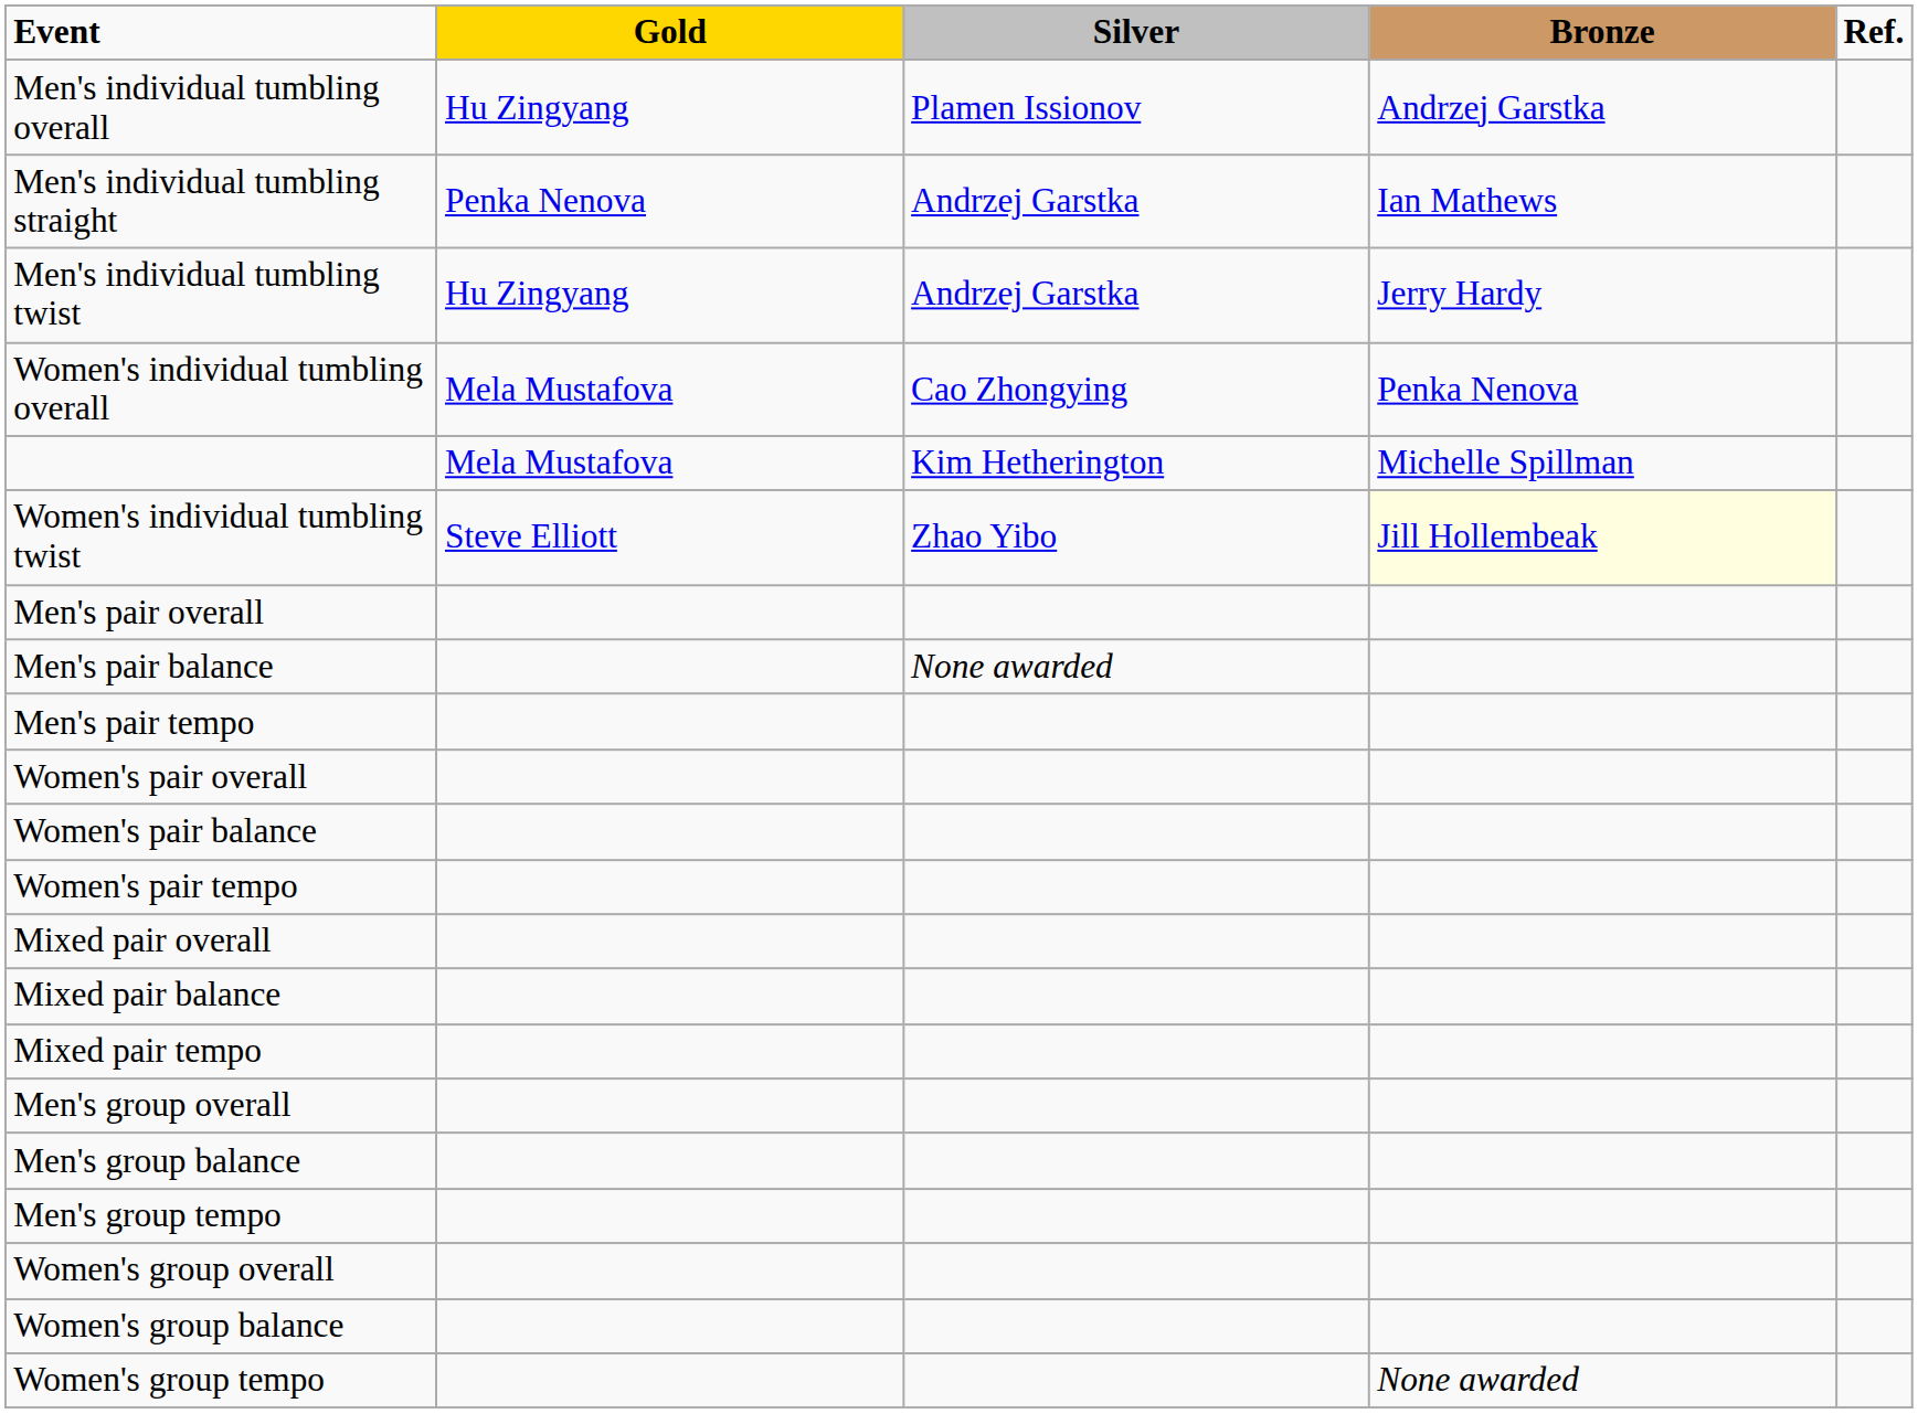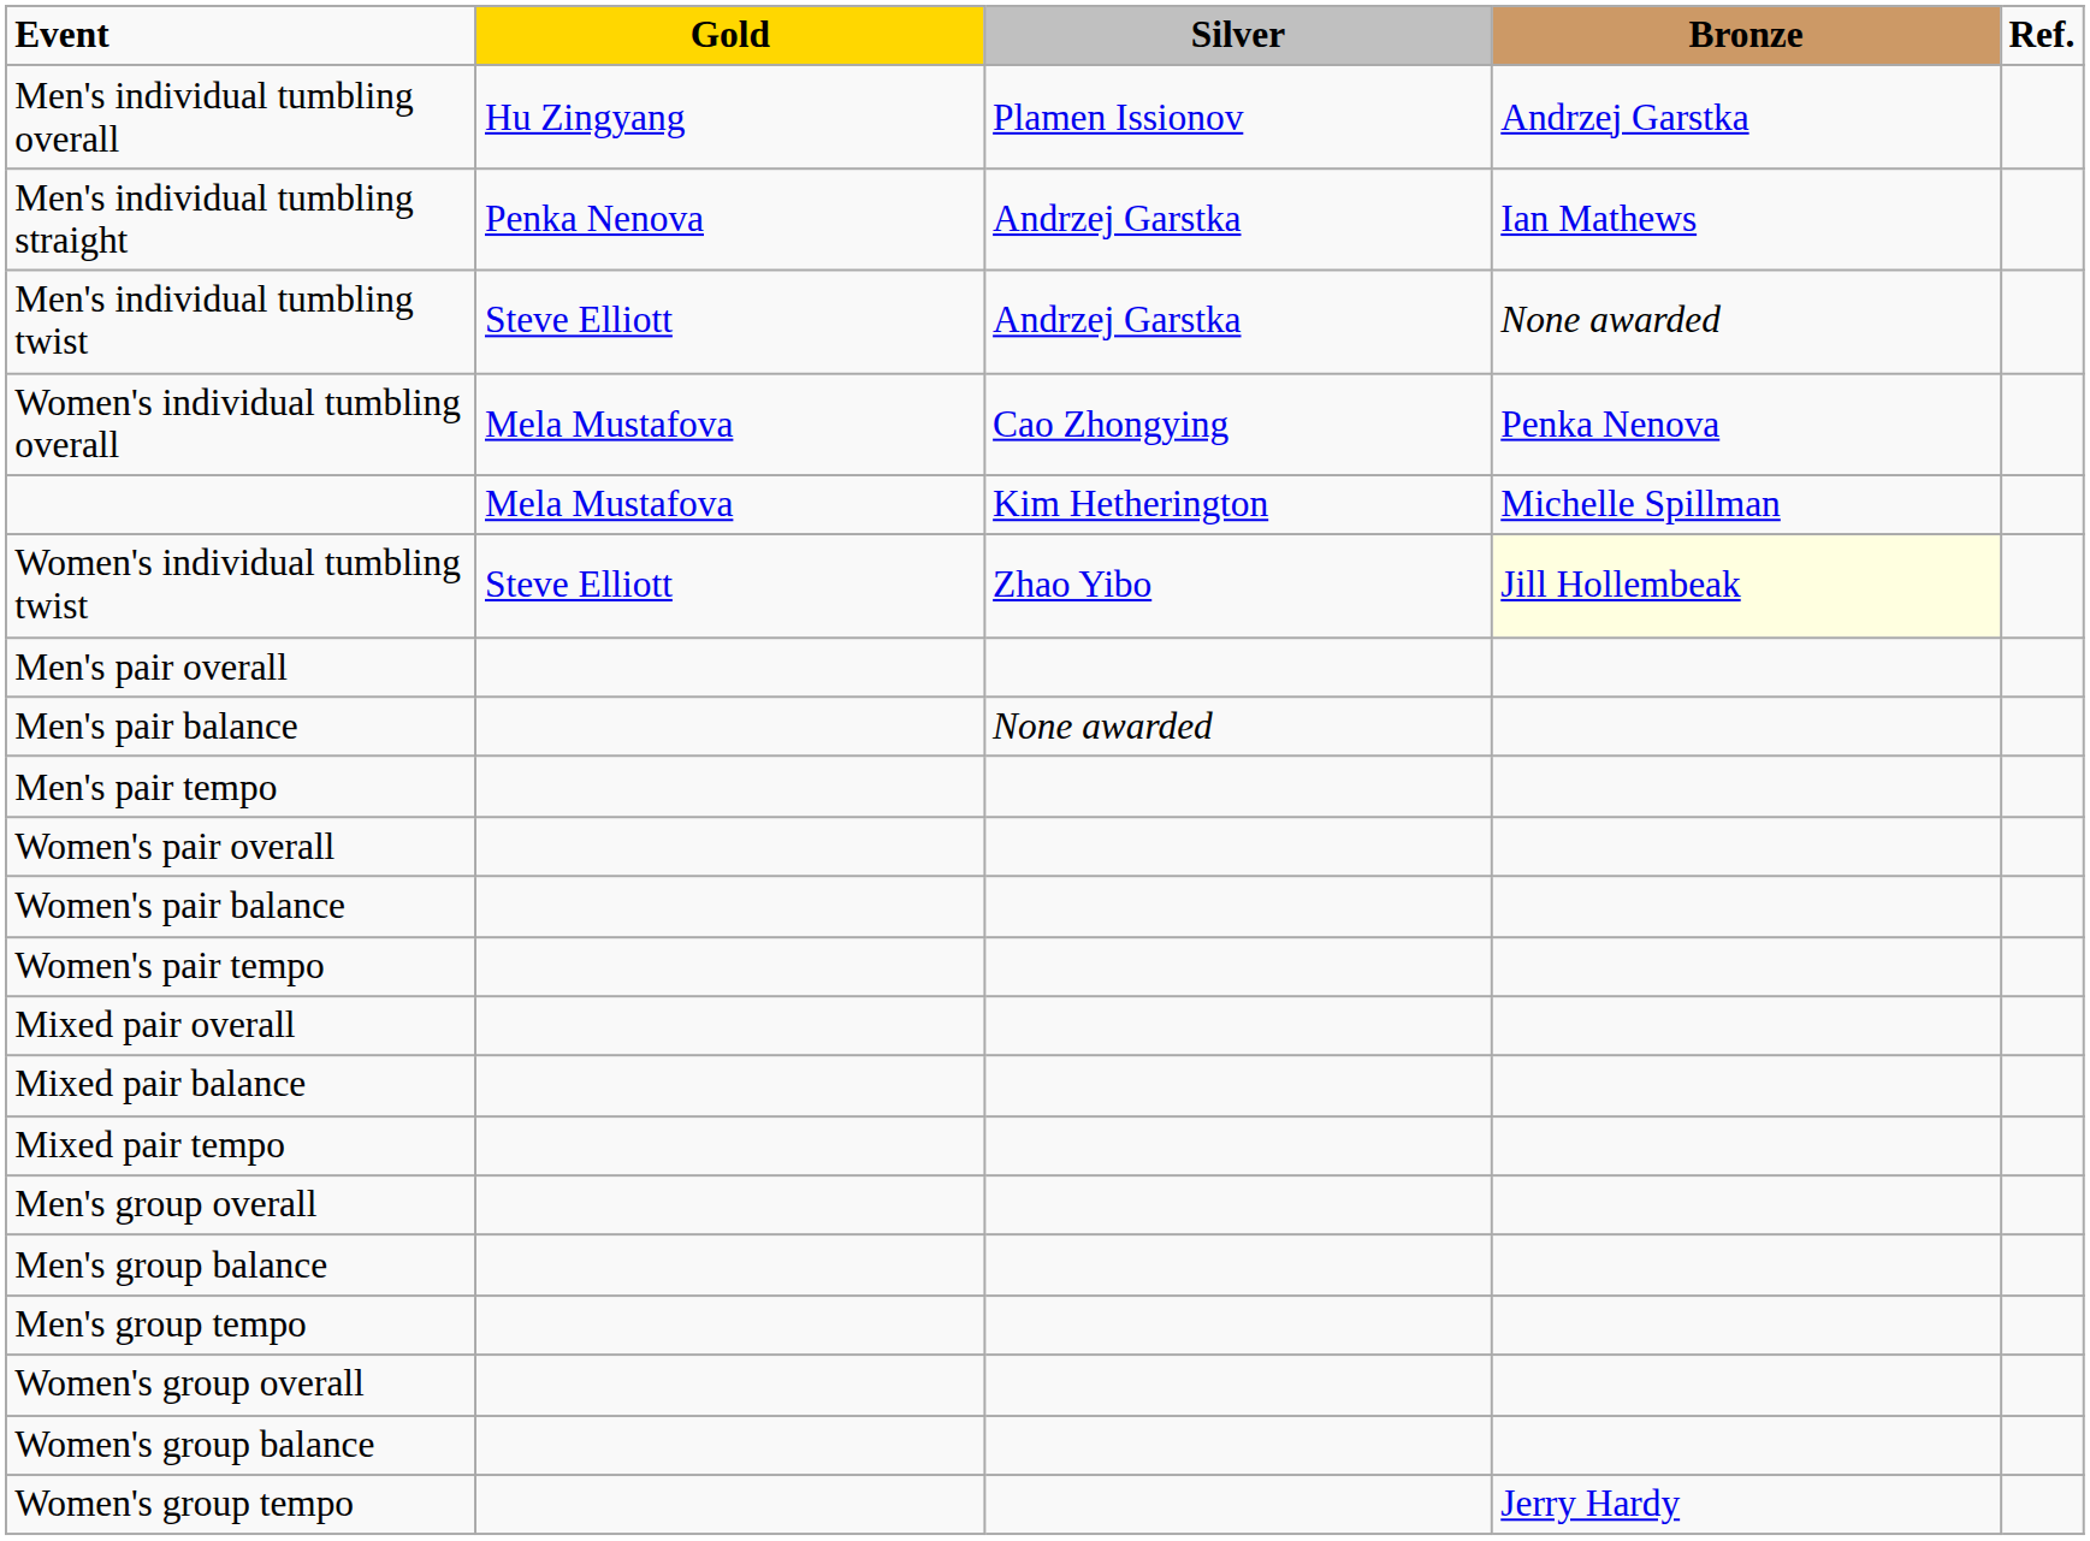Men's individual tumbling twist | Gold: Hu Zingyang -> Steve Elliott
Men's individual tumbling twist | Bronze: Jerry Hardy -> None awarded
Women's group tempo | Bronze: None awarded -> Jerry Hardy
